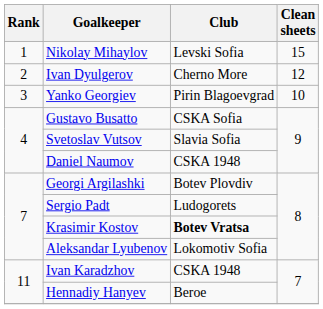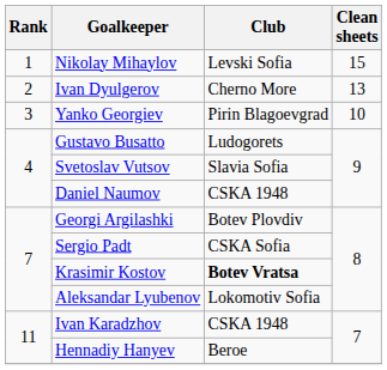Ivan Dyulgerov | Clean sheets: 12 -> 13
Gustavo Busatto | Club: CSKA Sofia -> Ludogorets
Sergio Padt | Club: Ludogorets -> CSKA Sofia
